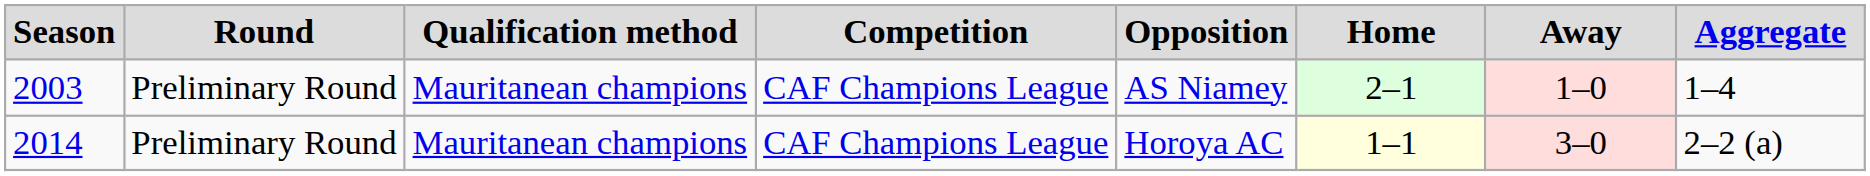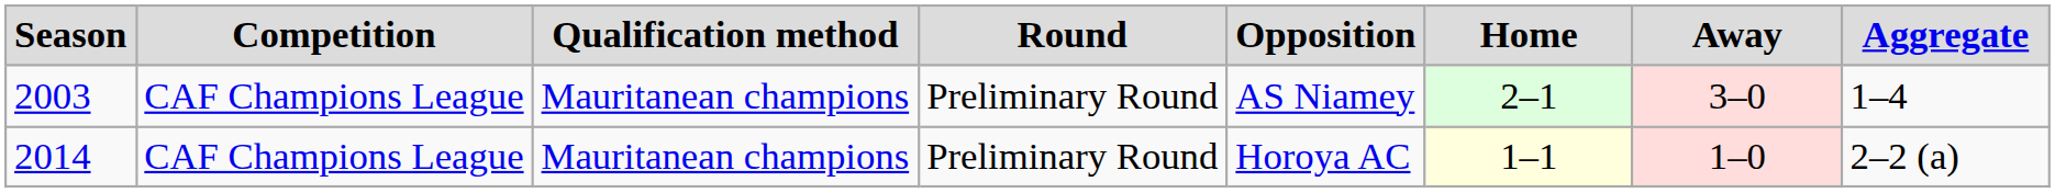columns swapped: Competition <-> Round
2003 | Away: 1–0 -> 3–0
2014 | Away: 3–0 -> 1–0
